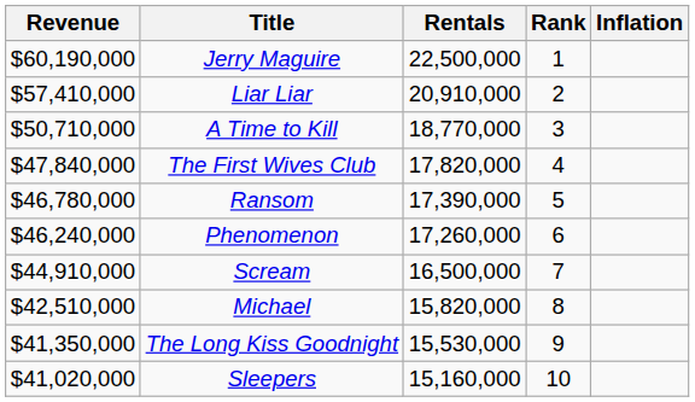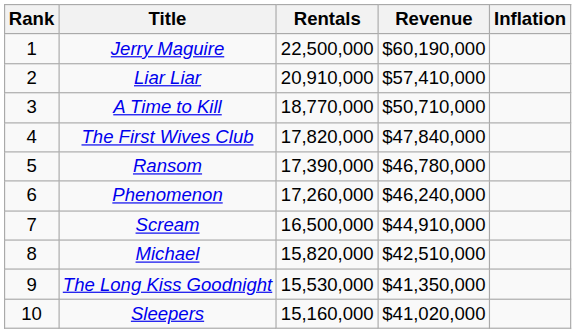columns swapped: Rank <-> Revenue
